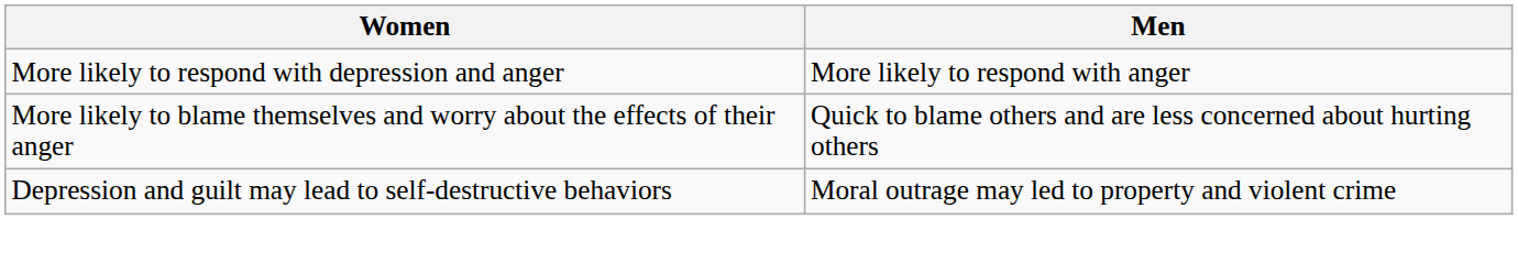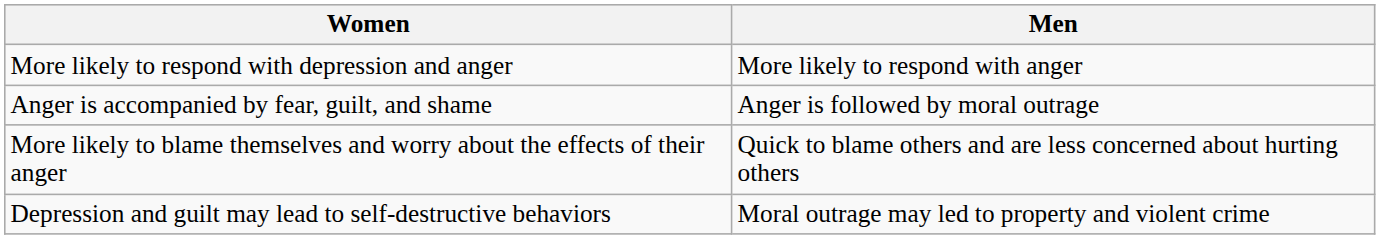+ row: Anger is accompanied by fear, guilt, and shame | Anger is followed by moral outrage
